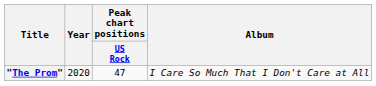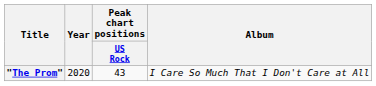"The Prom" | Peak chart positions / US Rock: 47 -> 43
